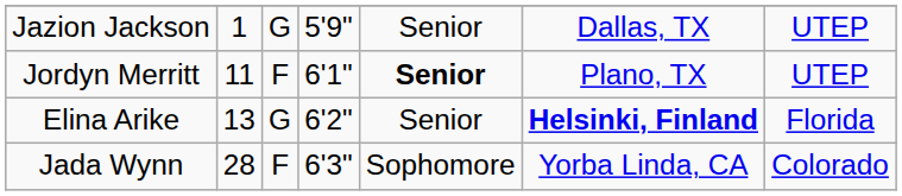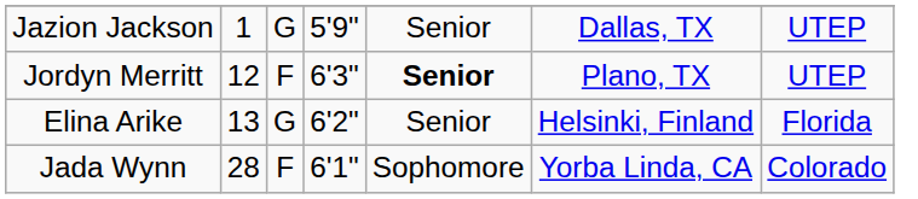Jordyn Merritt | column 2: 11 -> 12
Jordyn Merritt | column 4: 6'1" -> 6'3"
Elina Arike | column 6: bold -> normal
Jada Wynn | column 4: 6'3" -> 6'1"
